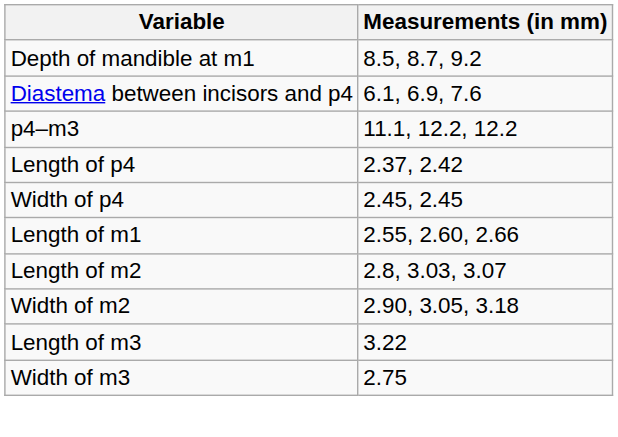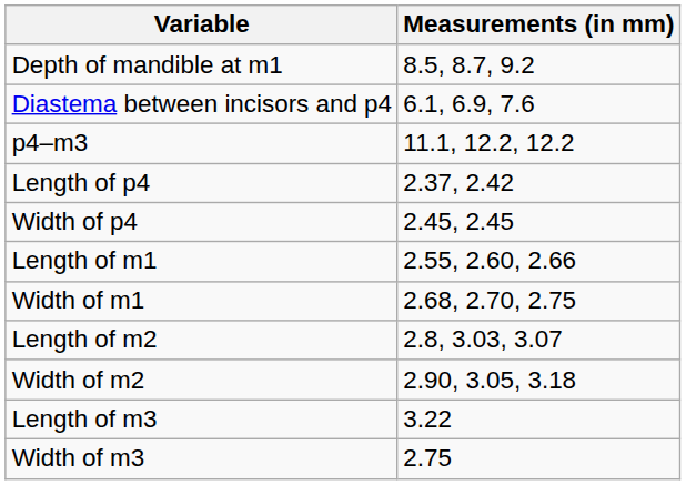+ row: Width of m1 | 2.68, 2.70, 2.75
